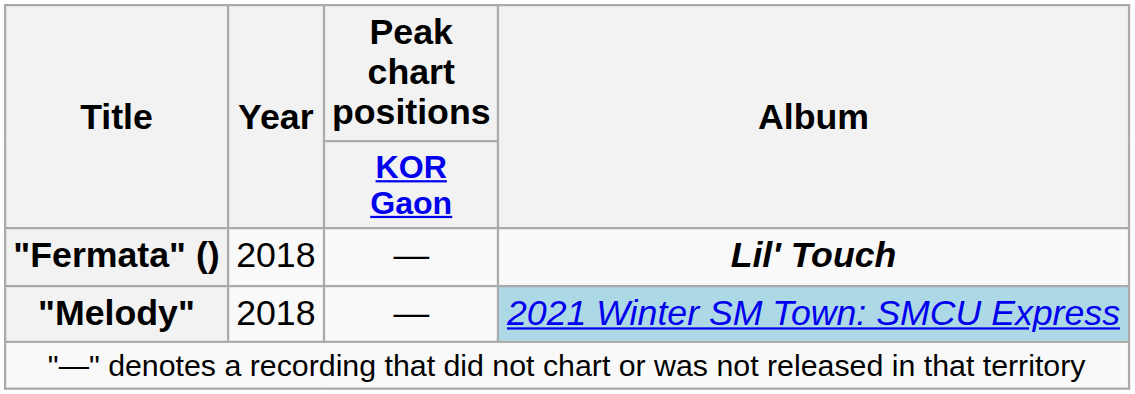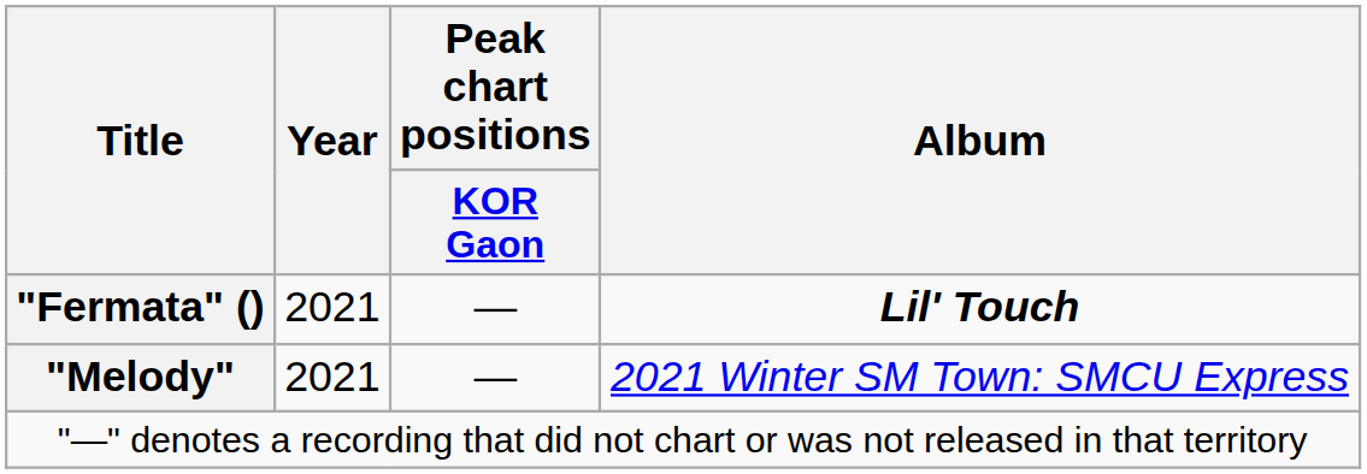"Fermata" () | Year: 2018 -> 2021
"Melody" | Year: 2018 -> 2021
"Melody" | Album: lightblue background -> no background
